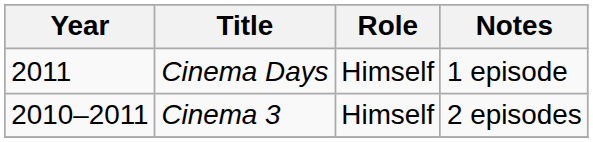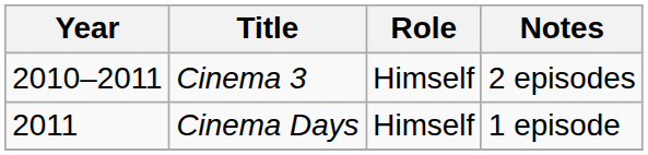rows swapped: Cinema Days <-> Cinema 3
